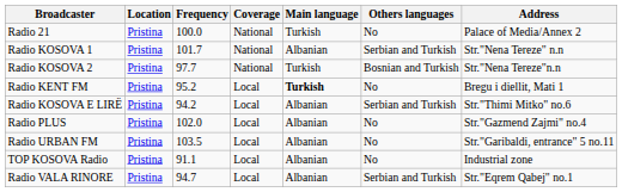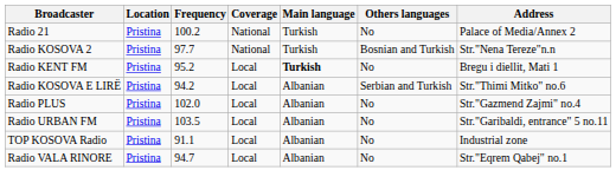Radio 21 | Frequency: 100.0 -> 100.2
- row: Radio KOSOVA 1 | Pristina | 101.7 | National | Albanian | Serbian and Turkish | Str."Nena Tereze" n.n
Radio VALA RINORE | Others languages: Serbian and Turkish -> No
